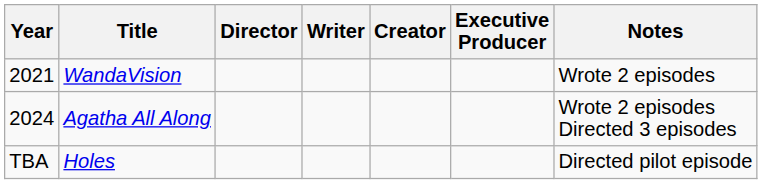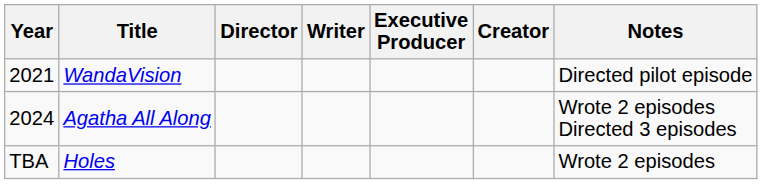columns swapped: Creator <-> Executive Producer
WandaVision | Notes: Wrote 2 episodes -> Directed pilot episode
Holes | Notes: Directed pilot episode -> Wrote 2 episodes
